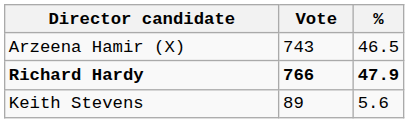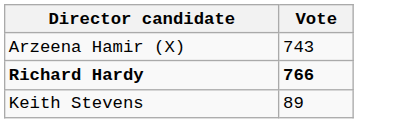- column: % | 46.5 | 47.9 | 5.6
